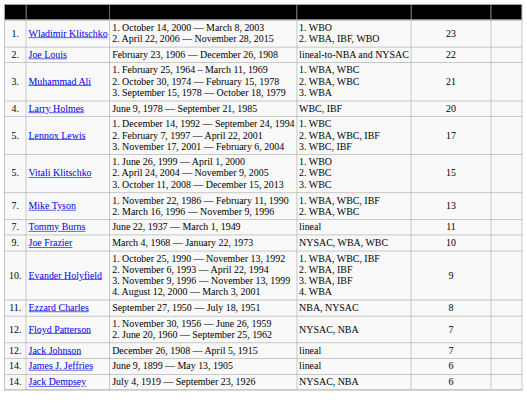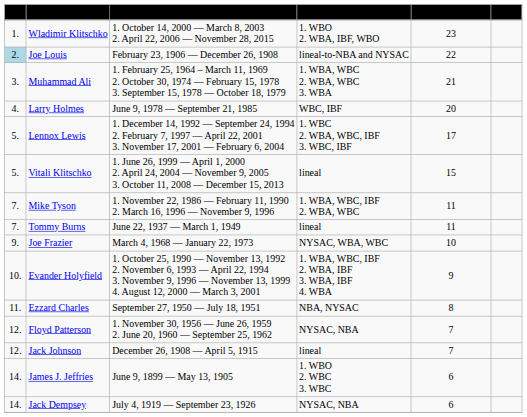Joe Louis | Pos.: no background -> lightblue background
Vitali Klitschko | Recognition: 1. WBO 2. WBC 3. WBC -> lineal
Mike Tyson | Beaten opponents: 13 -> 11
James J. Jeffries | Recognition: lineal -> 1. WBO 2. WBC 3. WBC
